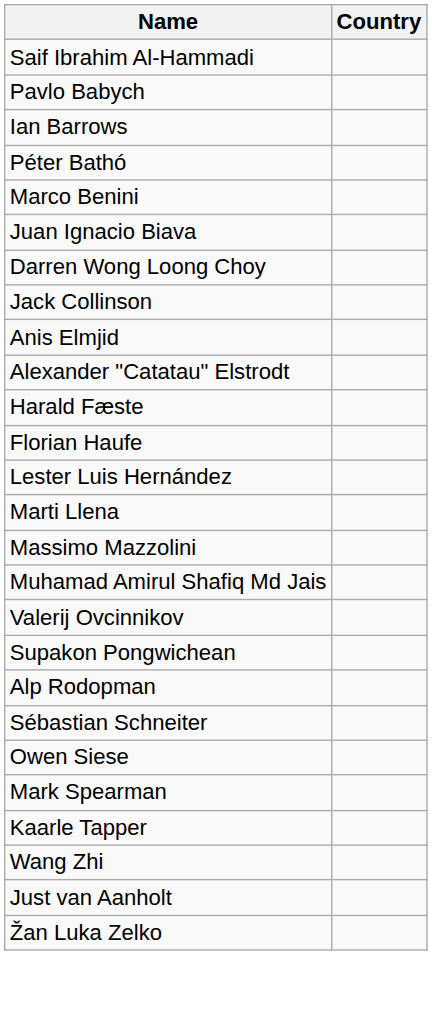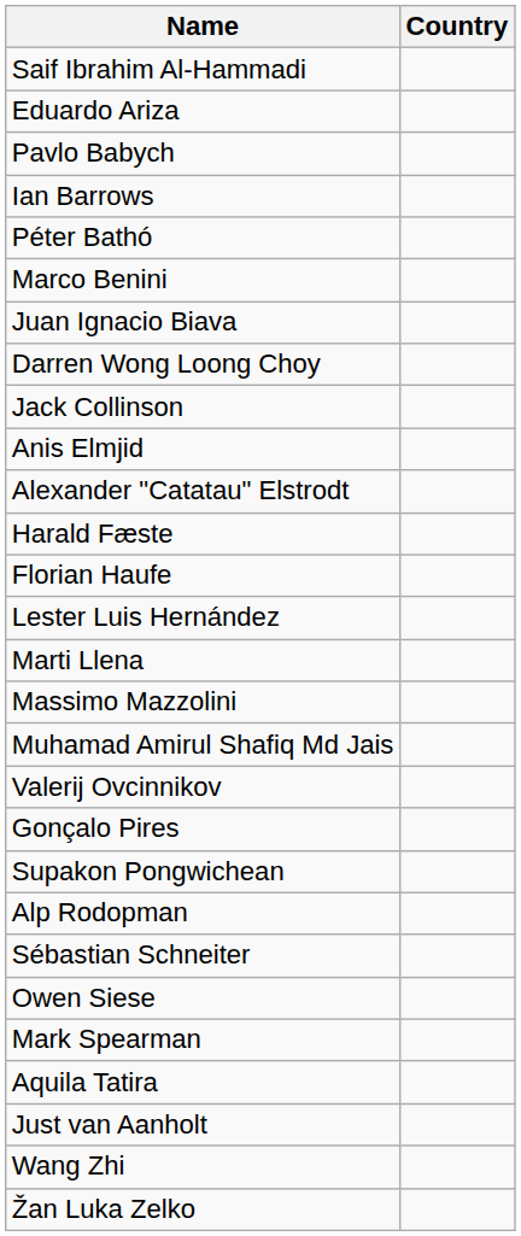+ row: Eduardo Ariza
+ row: Gonçalo Pires
- row: Kaarle Tapper
+ row: Aquila Tatira
rows swapped: Just van Aanholt <-> Wang Zhi
